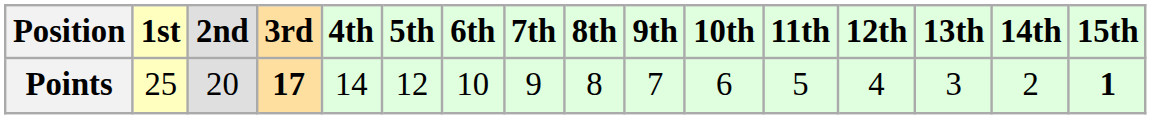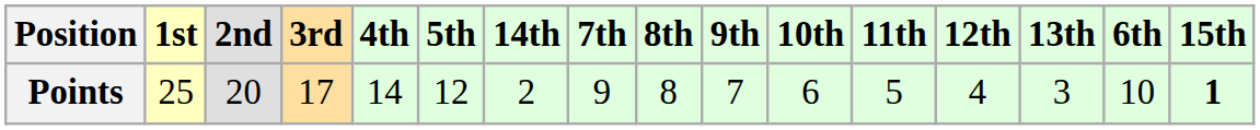columns swapped: 6th <-> 14th
Points | 3rd: bold -> normal
